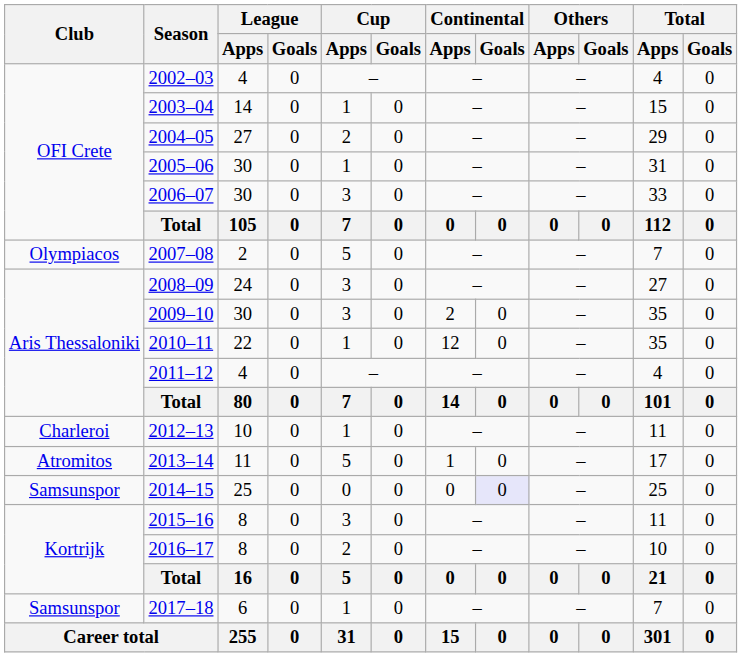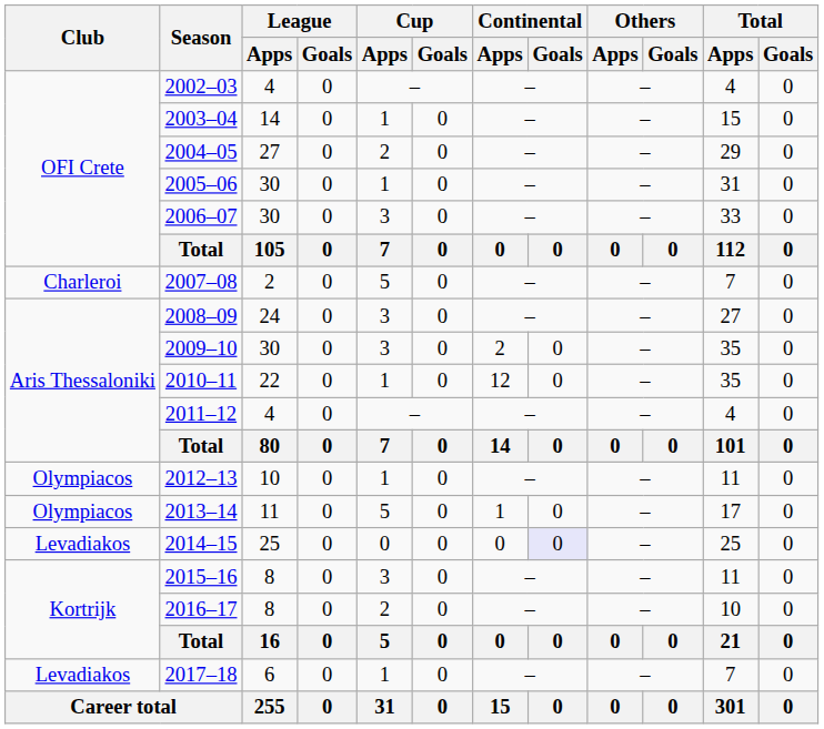2007–08 | Club: Olympiacos -> Charleroi
2012–13 | Club: Charleroi -> Olympiacos
2013–14 | Club: Atromitos -> Olympiacos
2014–15 | Club: Samsunspor -> Levadiakos
2017–18 | Club: Samsunspor -> Levadiakos
